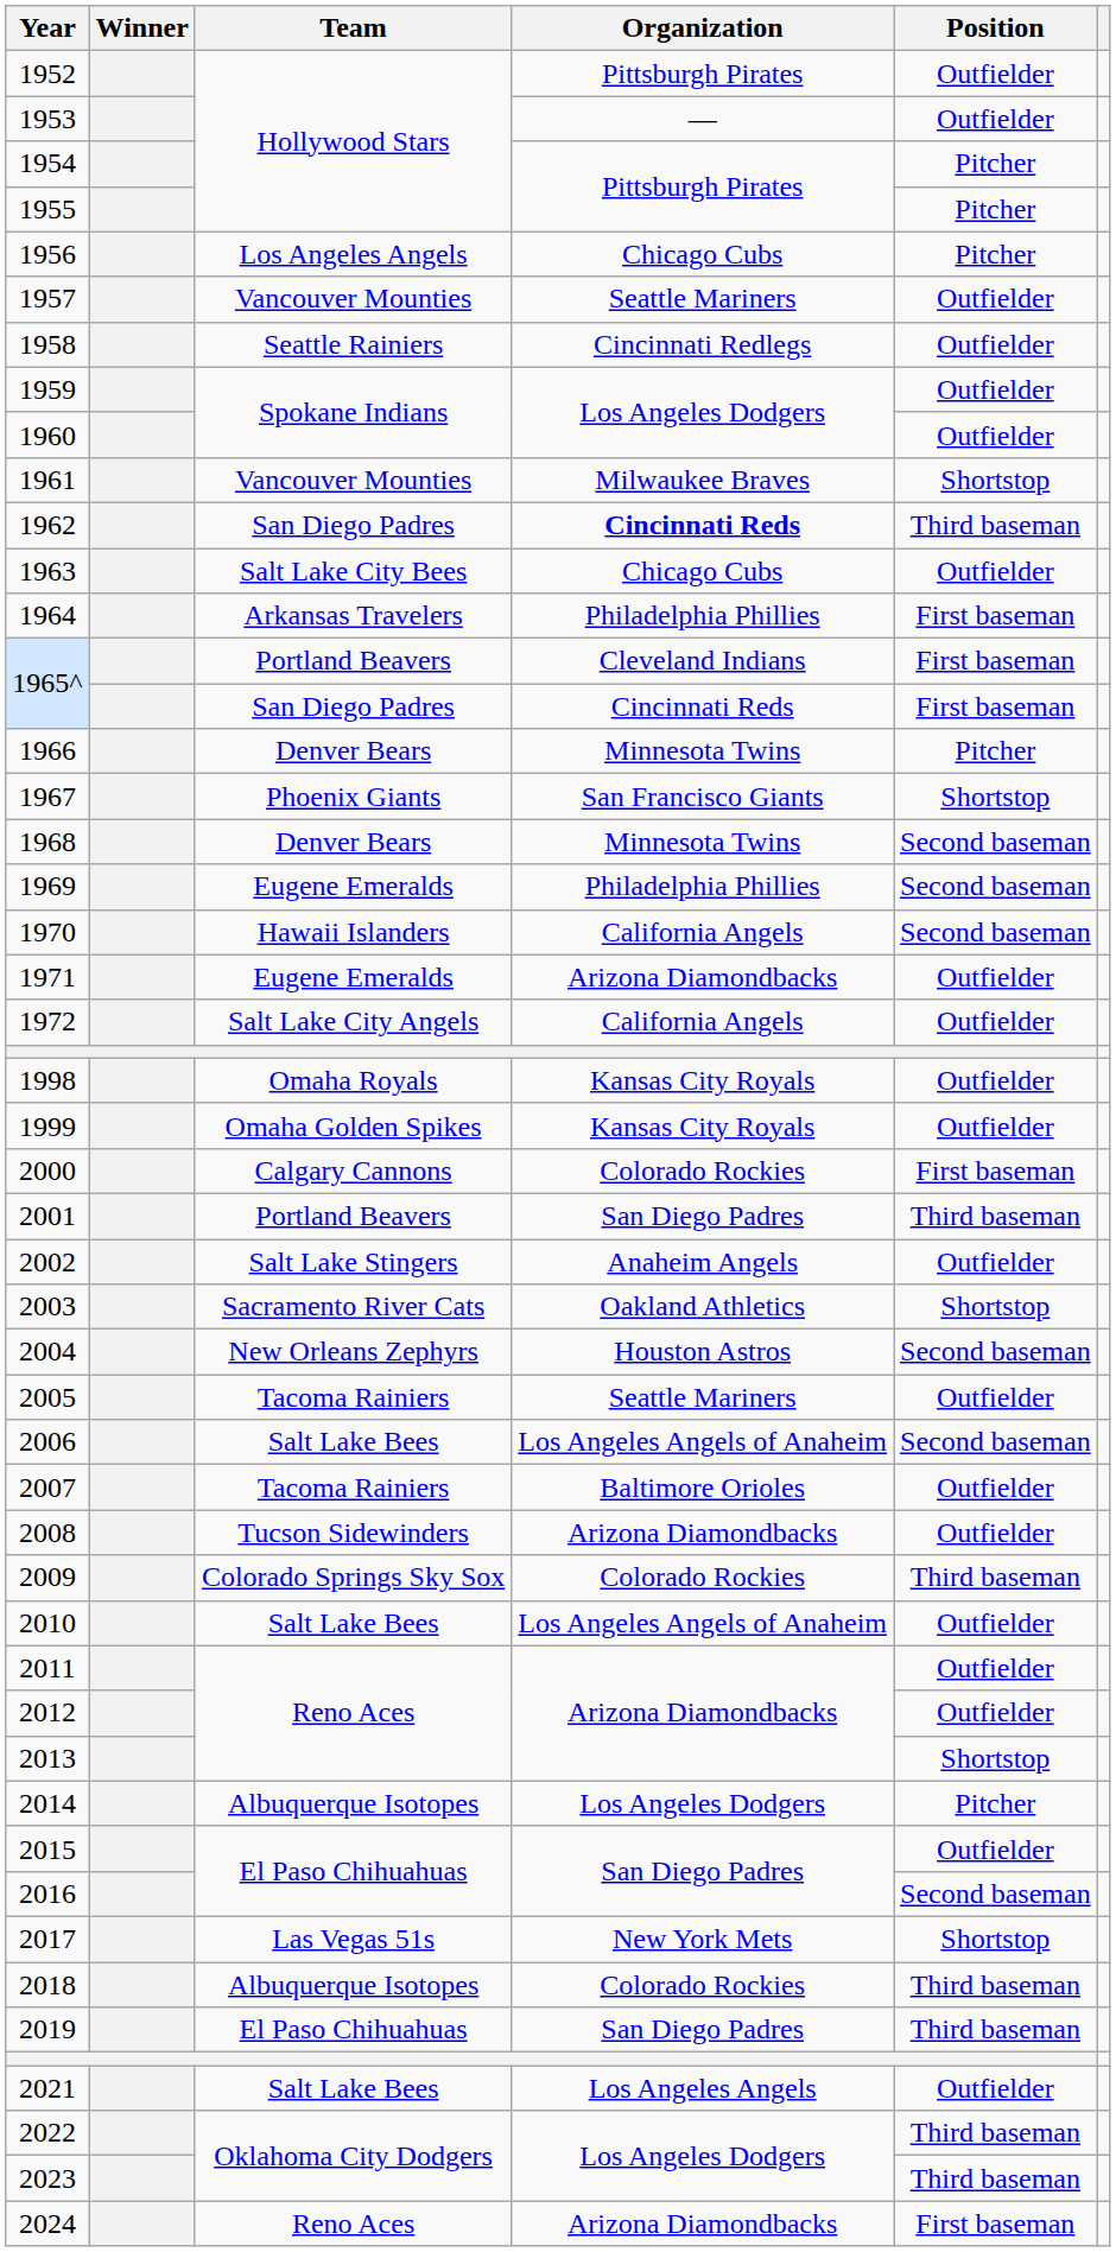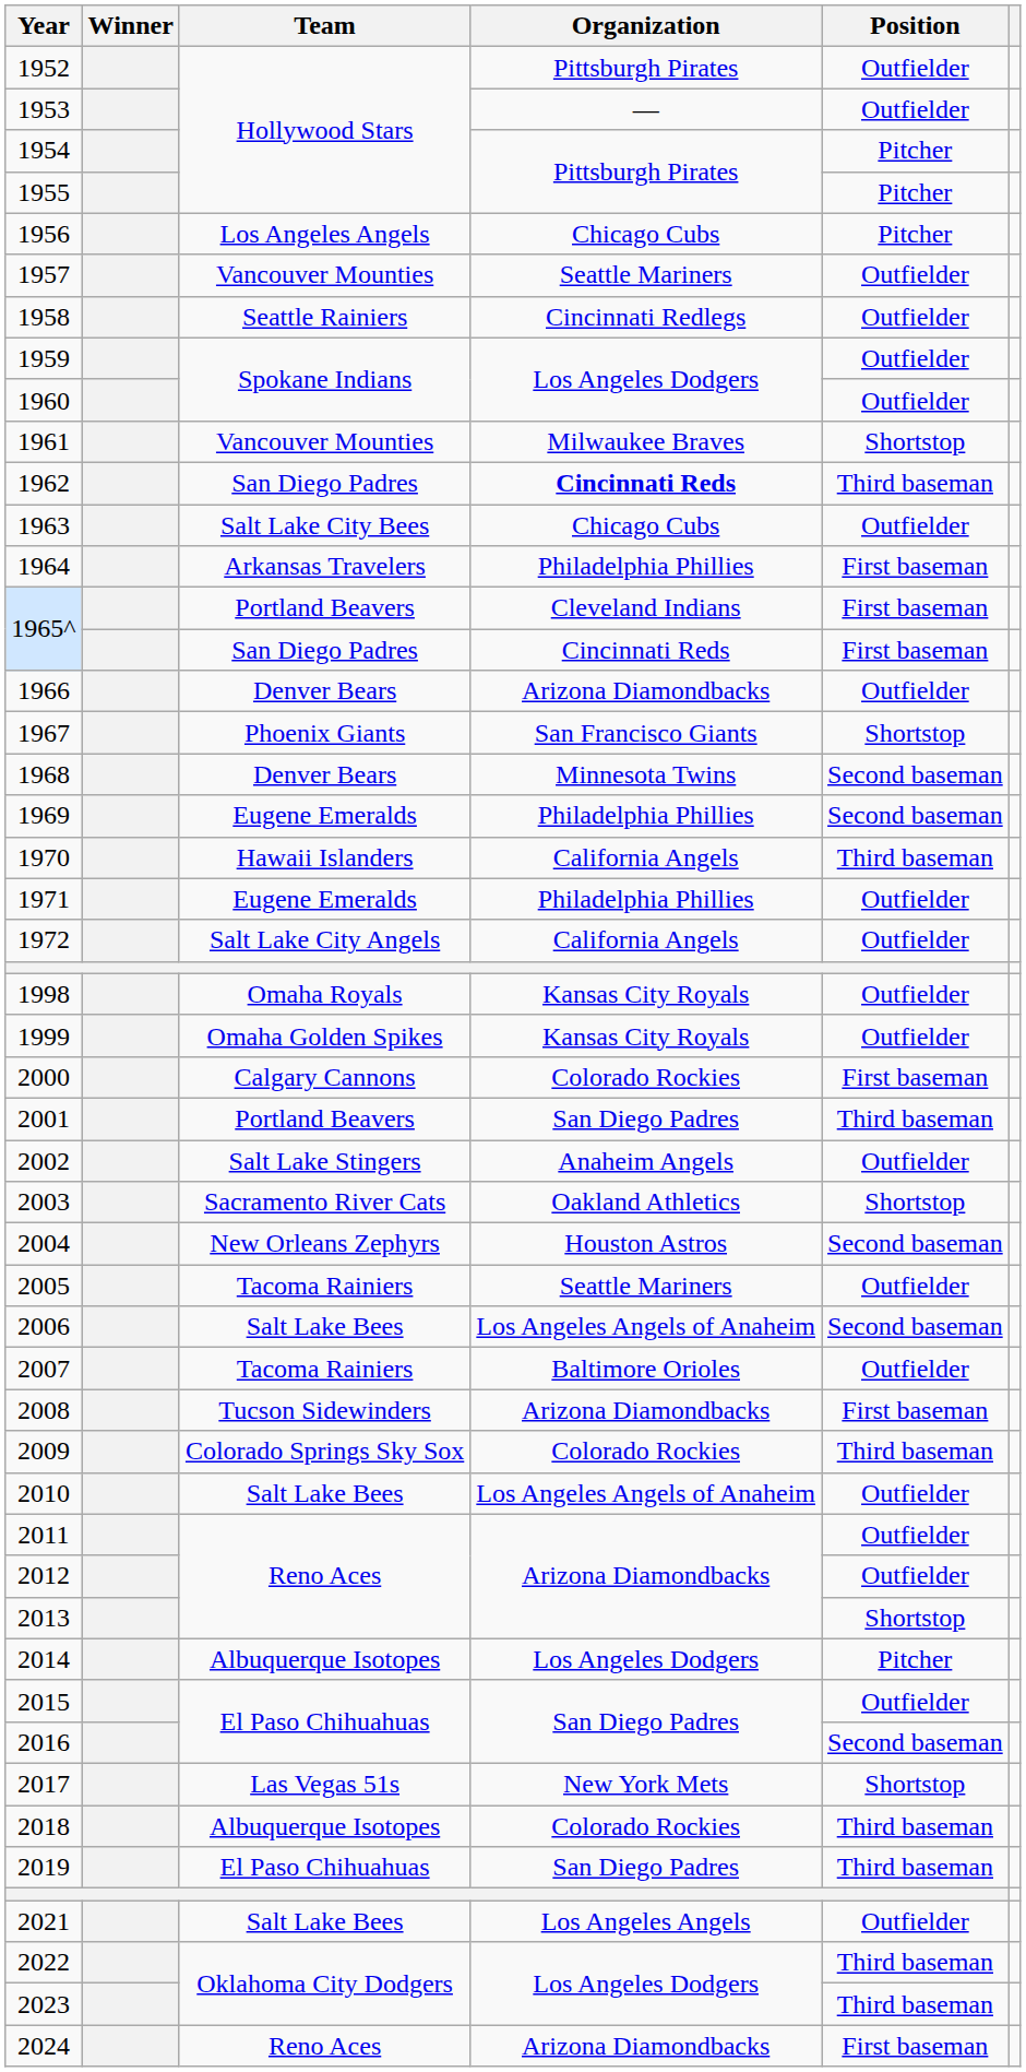1966 | Organization: Minnesota Twins -> Arizona Diamondbacks
1966 | Position: Pitcher -> Outfielder
1970 | Position: Second baseman -> Third baseman
1971 | Organization: Arizona Diamondbacks -> Philadelphia Phillies
2008 | Position: Outfielder -> First baseman
